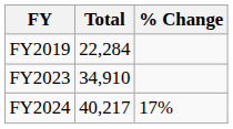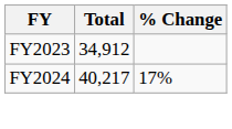- row: FY2019 | 22,284
FY2023 | Total: 34,910 -> 34,912
